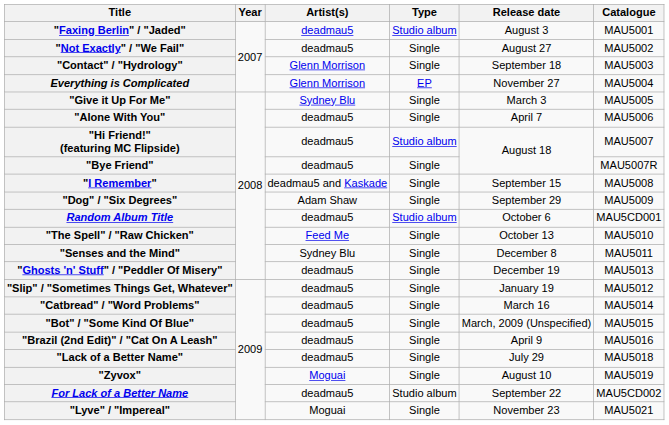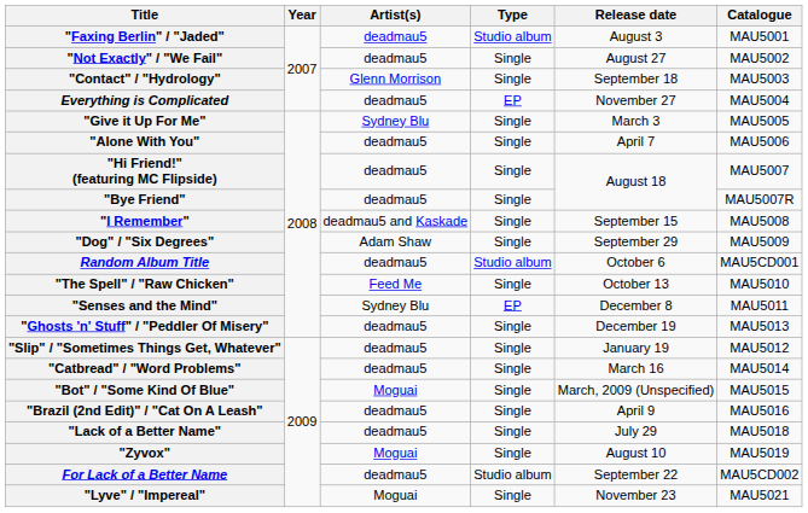Everything is Complicated | Artist(s): Glenn Morrison -> deadmau5
"Hi Friend!" (featuring MC Flipside) | Type: Studio album -> Single
"Senses and the Mind" | Type: Single -> EP
"Bot" / "Some Kind Of Blue" | Artist(s): deadmau5 -> Moguai
